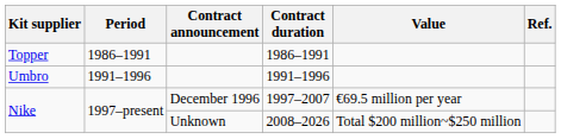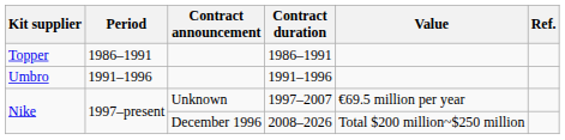1997–2007 | Contract announcement: December 1996 -> Unknown
2008–2026 | Contract announcement: Unknown -> December 1996
